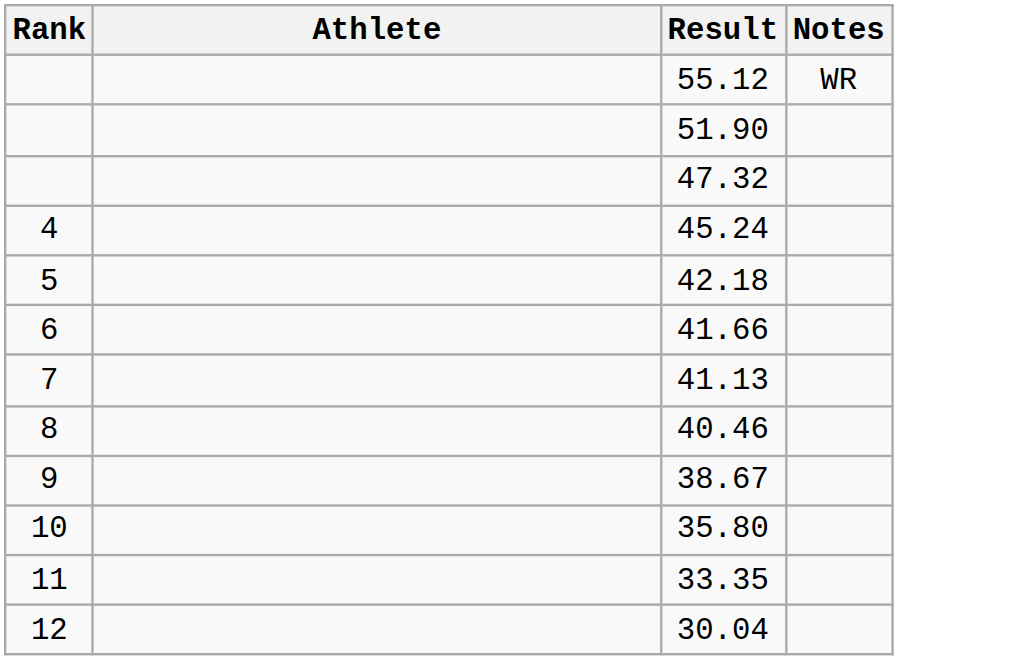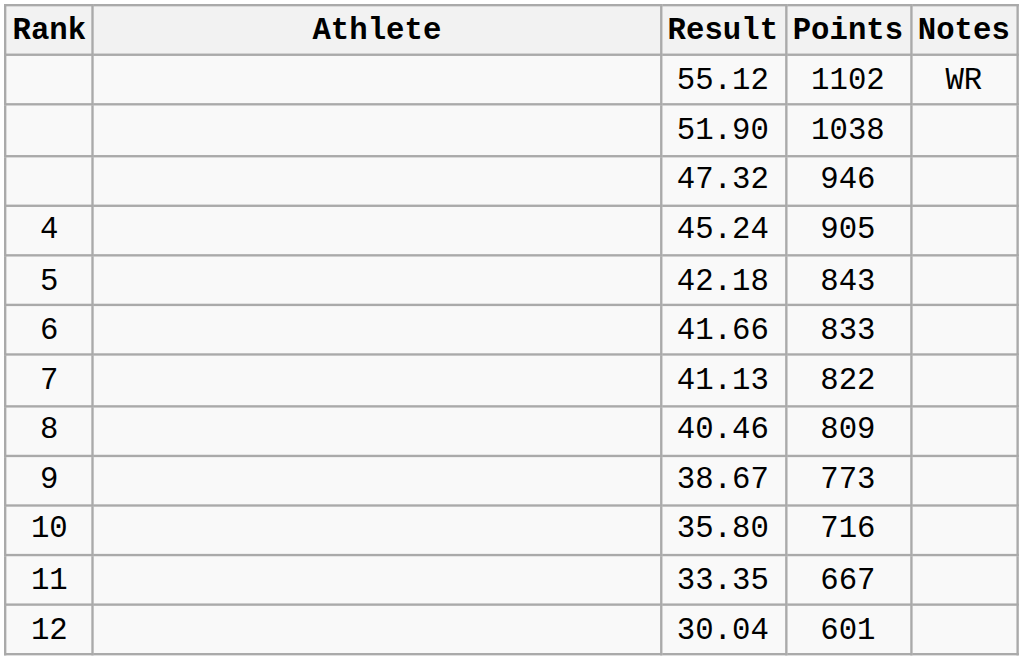+ column: Points | 1102 | 1038 | 946 | 905 | 843 | 833 | 822 | 809 | 773 | 716 | 667 | 601
